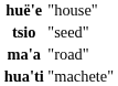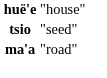- row: hua'ti | "machete"
